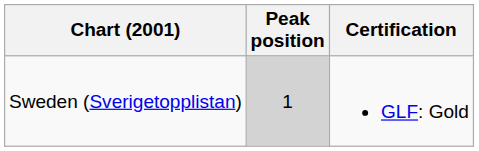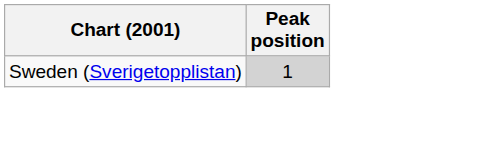- column: Certification | GLF: Gold
